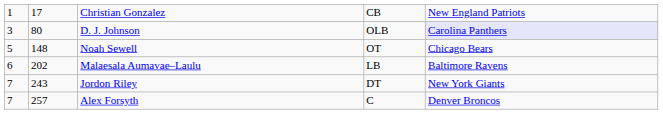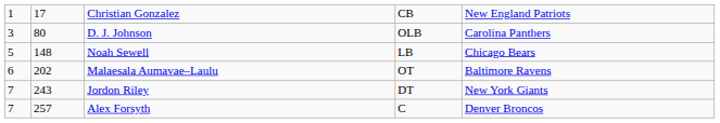D. J. Johnson | column 5: lavender background -> no background
Noah Sewell | column 4: OT -> LB
Malaesala Aumavae–Laulu | column 4: LB -> OT
